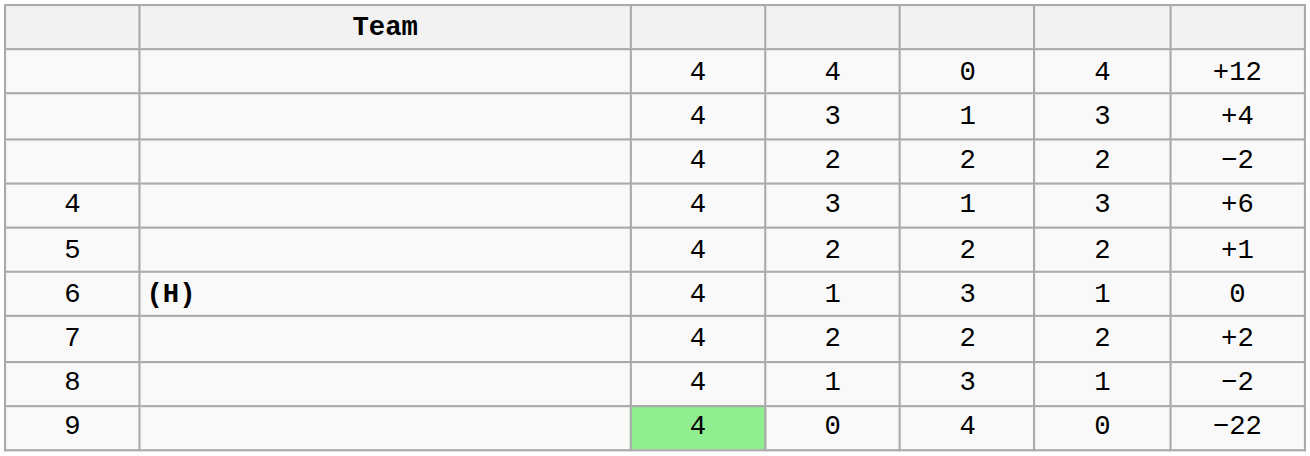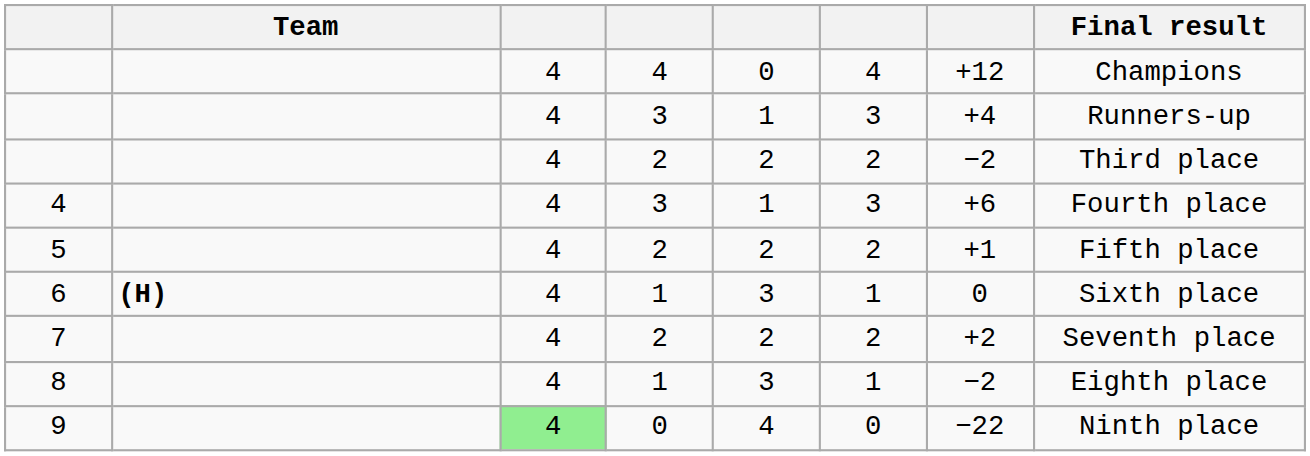+ column: Final result | Champions | Runners-up | Third place | Fourth place | Fifth place | Sixth place | Seventh place | Eighth place | Ninth place
